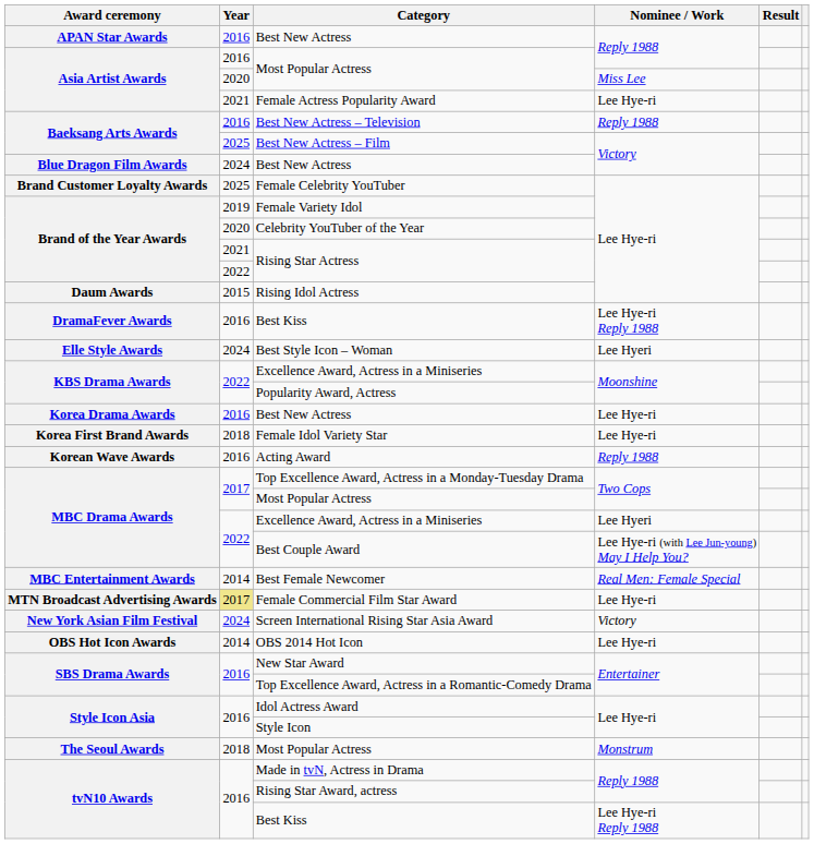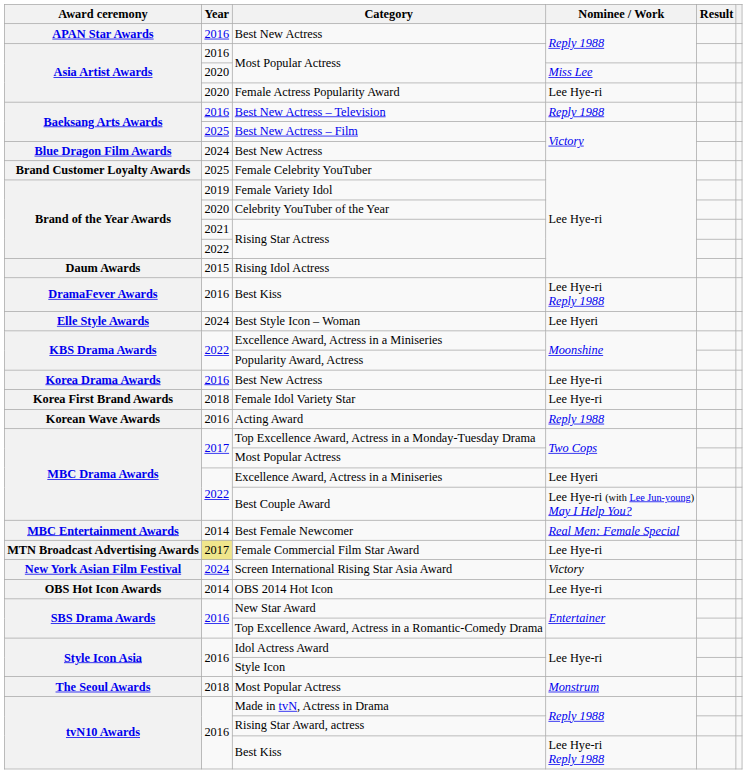Female Actress Popularity Award | Year: 2021 -> 2020
